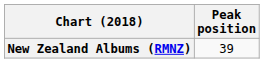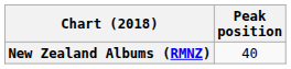New Zealand Albums (RMNZ) | Peak position: 39 -> 40
